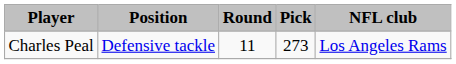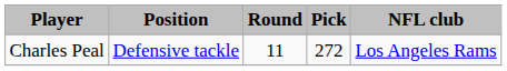Charles Peal | Pick: 273 -> 272
